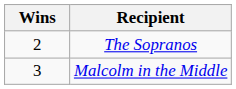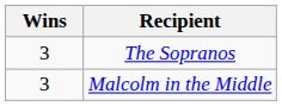The Sopranos | Wins: 2 -> 3
